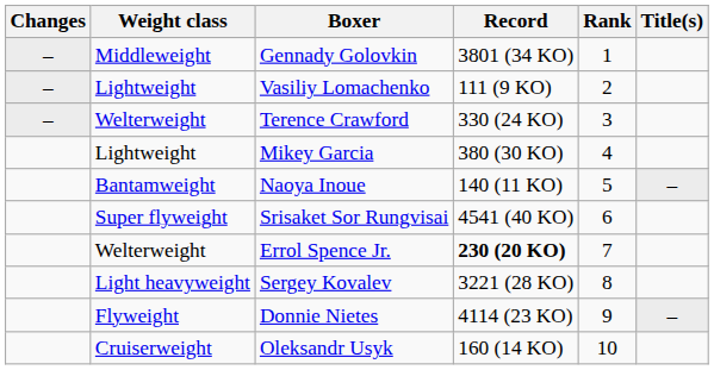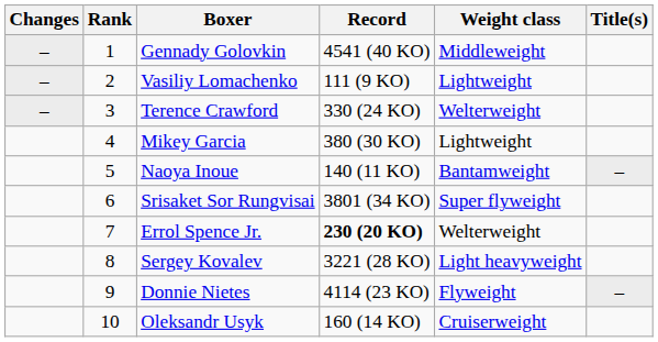columns swapped: Rank <-> Weight class
Gennady Golovkin | Record: 3801 (34 KO) -> 4541 (40 KO)
Srisaket Sor Rungvisai | Record: 4541 (40 KO) -> 3801 (34 KO)
